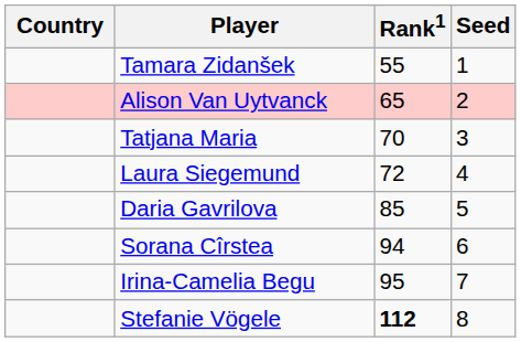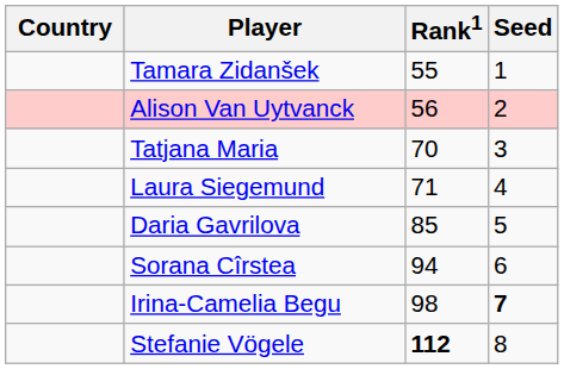Alison Van Uytvanck | Rank1: 65 -> 56
Laura Siegemund | Rank1: 72 -> 71
Irina-Camelia Begu | Rank1: 95 -> 98
Irina-Camelia Begu | Seed: normal -> bold
